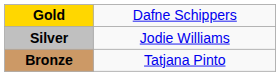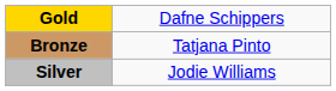rows swapped: Silver <-> Bronze
